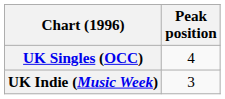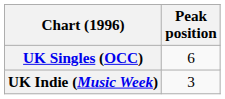UK Singles (OCC) | Peak position: 4 -> 6
